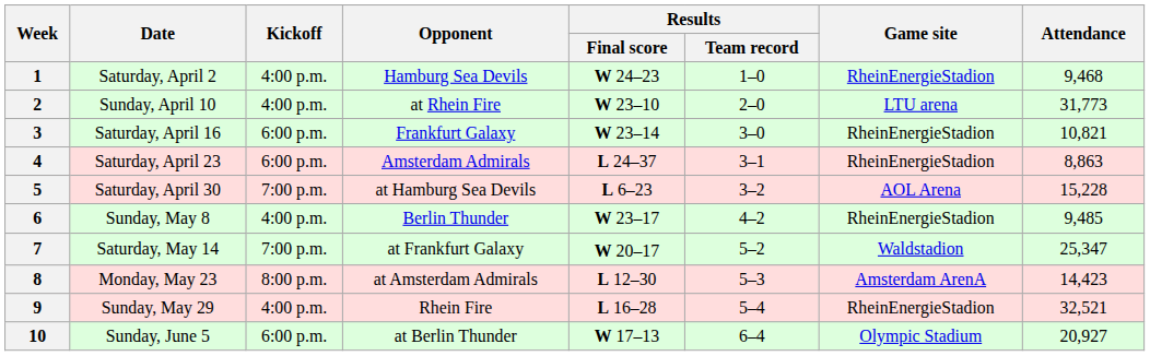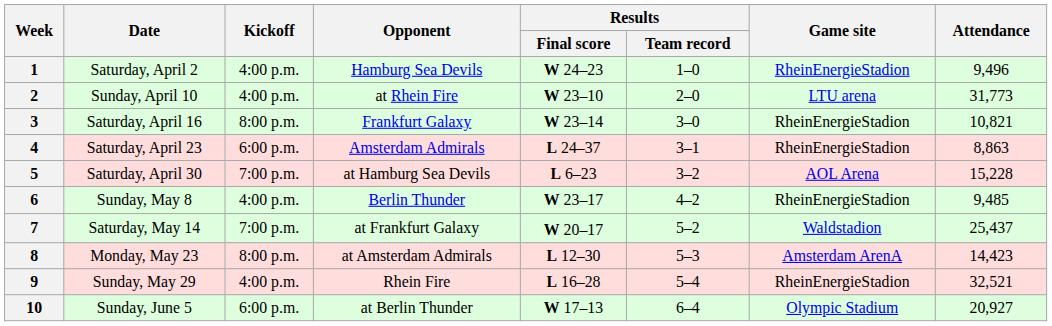1 | Attendance: 9,468 -> 9,496
3 | Kickoff: 6:00 p.m. -> 8:00 p.m.
7 | Attendance: 25,347 -> 25,437
